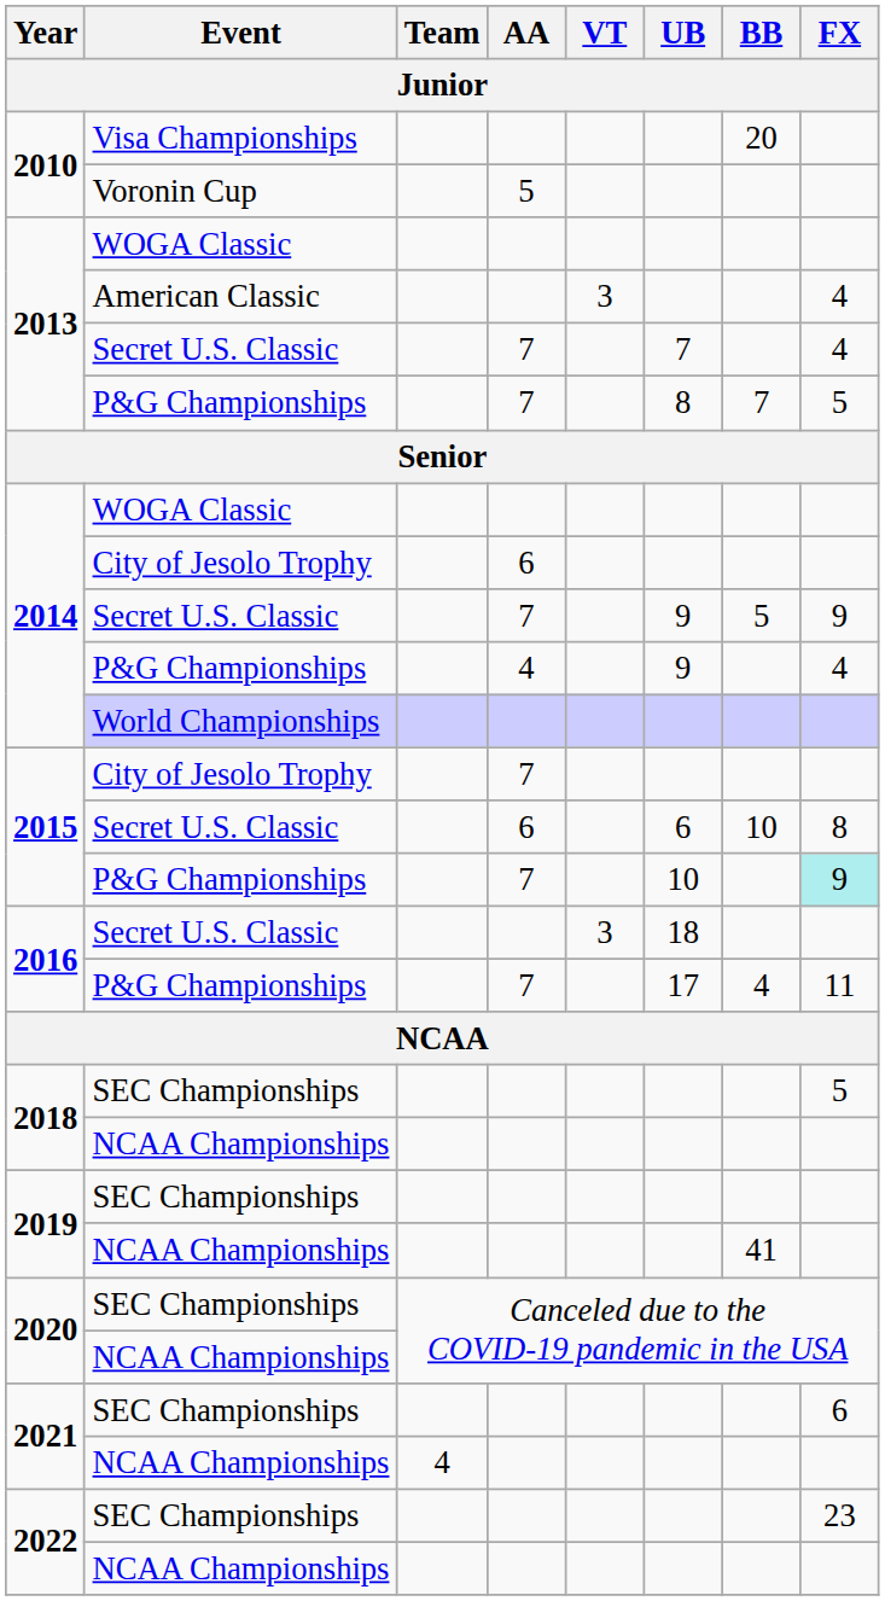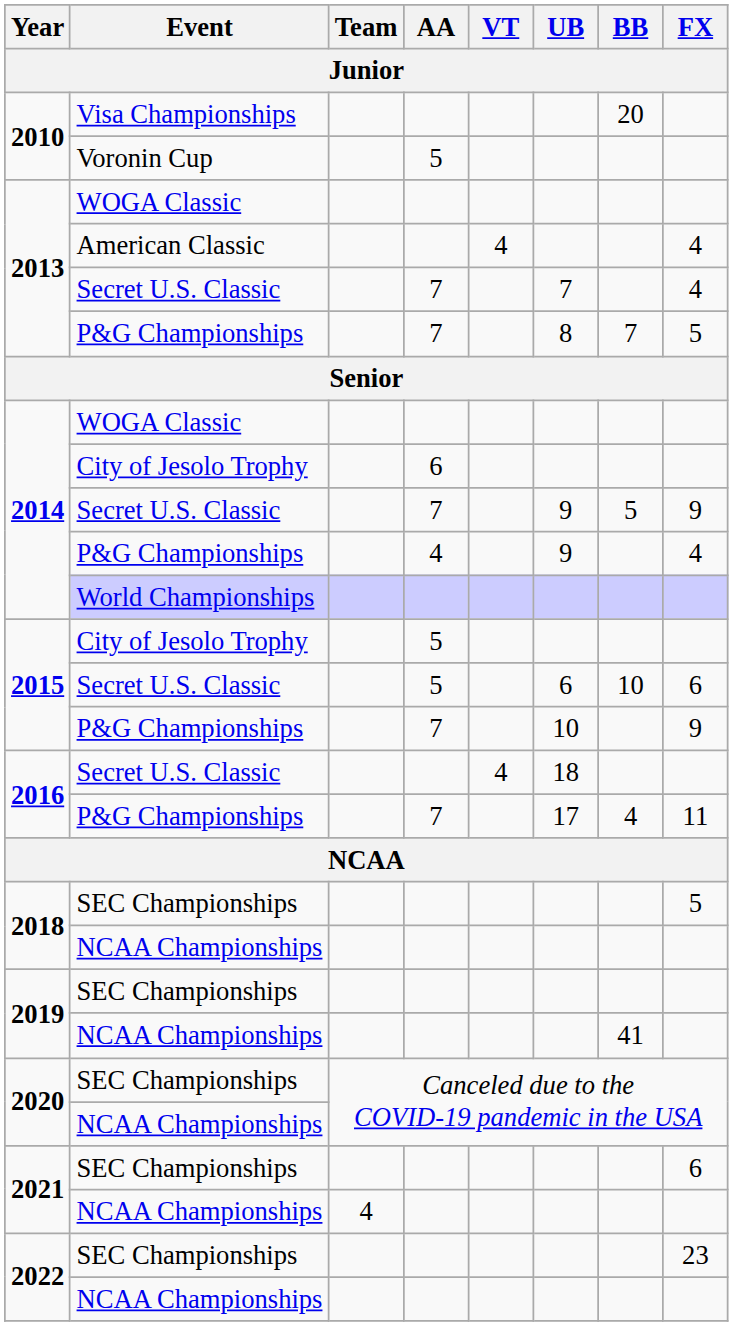2013 / American Classic | VT: 3 -> 4
2015 / City of Jesolo Trophy | AA: 7 -> 5
2015 / Secret U.S. Classic | AA: 6 -> 5
2015 / Secret U.S. Classic | FX: 8 -> 6
2015 / P&G Championships | FX: paleturquoise background -> no background
2016 / Secret U.S. Classic | VT: 3 -> 4
